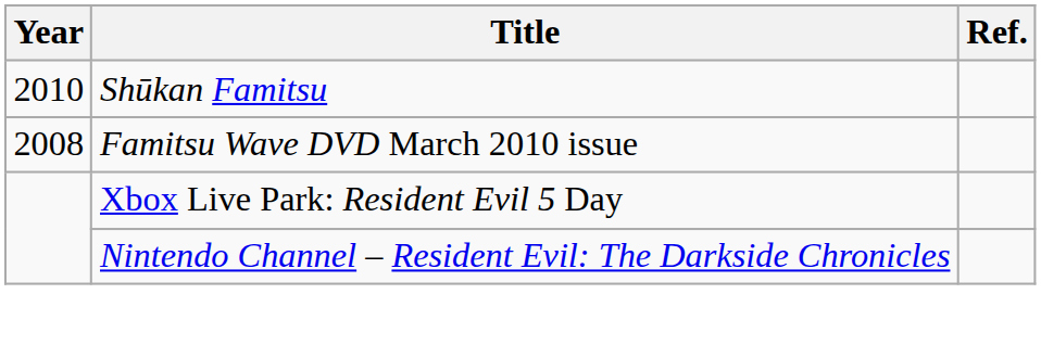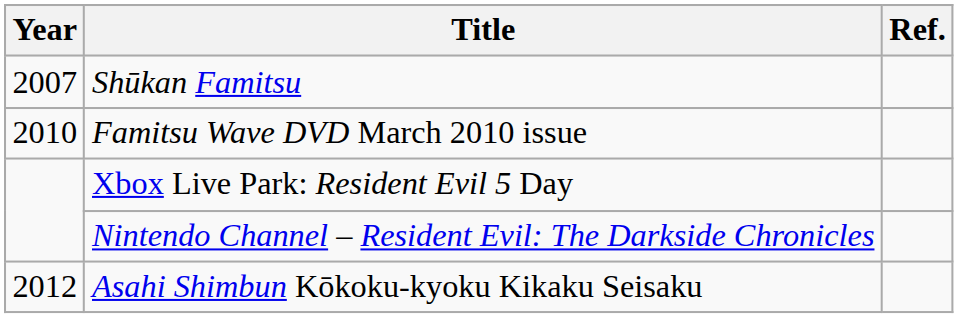Shūkan Famitsu | Year: 2010 -> 2007
Famitsu Wave DVD March 2010 issue | Year: 2008 -> 2010
+ row: 2012 | Asahi Shimbun Kōkoku-kyoku Kikaku Seisaku
